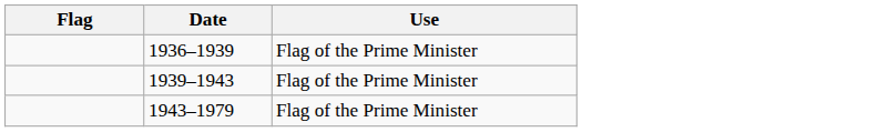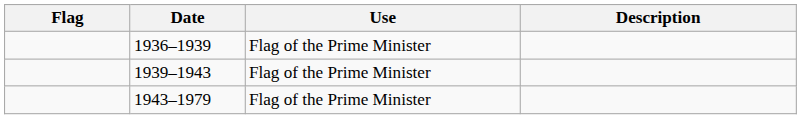+ column: Description
